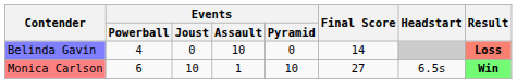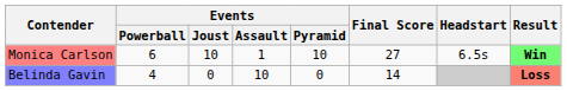rows swapped: Monica Carlson <-> Belinda Gavin
